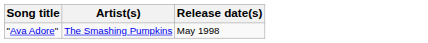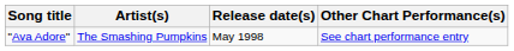+ column: Other Chart Performance(s) | See chart performance entry
